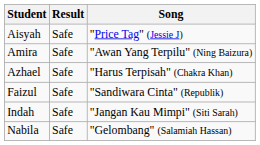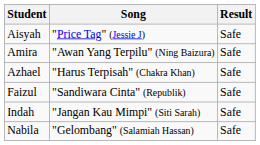columns swapped: Song <-> Result
